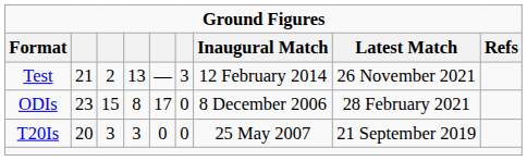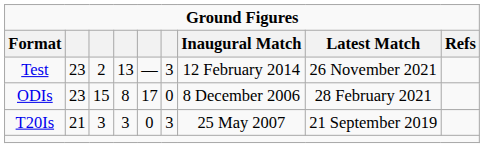Test | column 2: 21 -> 23
T20Is | column 2: 20 -> 21
T20Is | column 6: 0 -> 3
